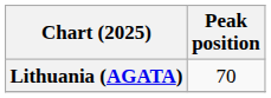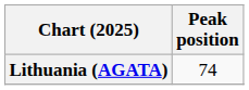Lithuania (AGATA) | Peak position: 70 -> 74
